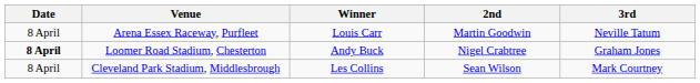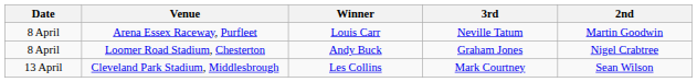columns swapped: 2nd <-> 3rd
Loomer Road Stadium, Chesterton | Date: bold -> normal
Cleveland Park Stadium, Middlesbrough | Date: 8 April -> 13 April
